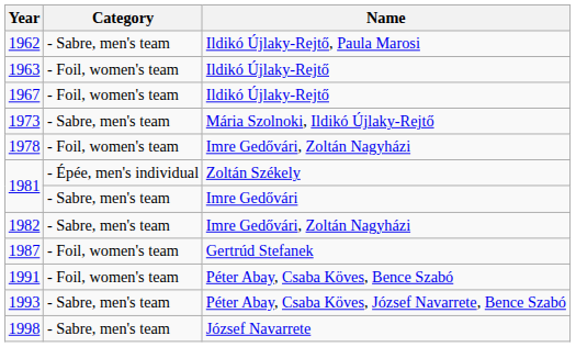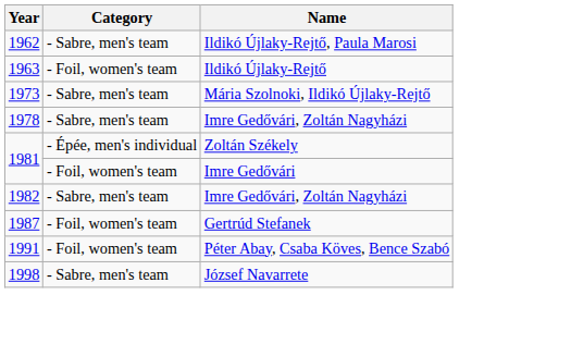- row: 1967 | - Foil, women's team | Ildikó Újlaky-Rejtő
1978 | Category: - Foil, women's team -> - Sabre, men's team
1981 / Imre Gedővári | Category: - Sabre, men's team -> - Foil, women's team
- row: 1993 | - Sabre, men's team | Péter Abay, Csaba Köves, József Navarrete, Bence Szabó
